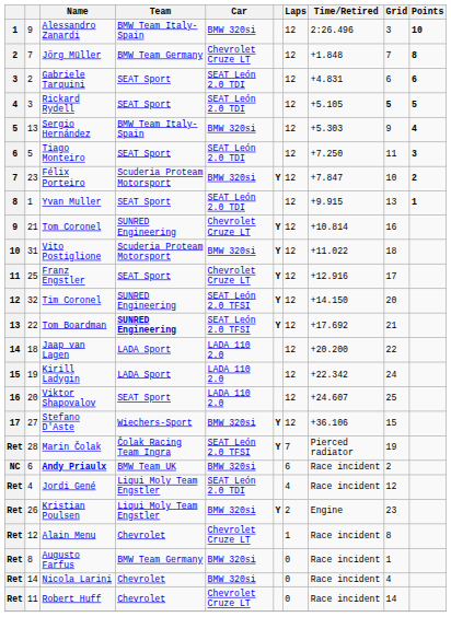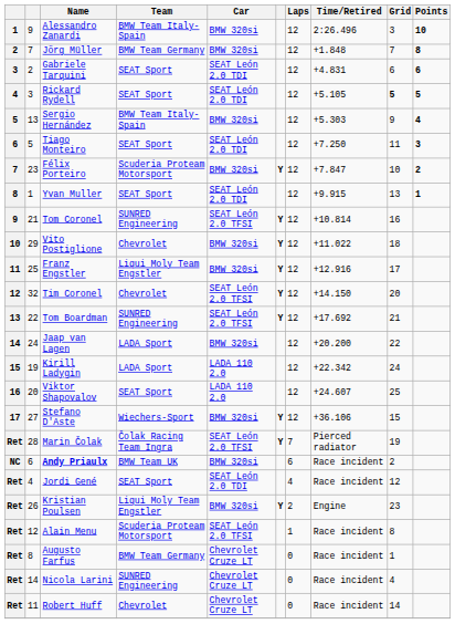Jörg Müller | Car: Chevrolet Cruze LT -> BMW 320si
Tom Coronel | Car: Chevrolet Cruze LT -> SEAT León 2.0 TFSI
Vito Postiglione | column 2: 31 -> 29
Vito Postiglione | Team: Scuderia Proteam Motorsport -> Chevrolet
Franz Engstler | Team: SEAT Sport -> Liqui Moly Team Engstler
Franz Engstler | Car: Chevrolet Cruze LT -> BMW 320si
Tim Coronel | Team: SUNRED Engineering -> Chevrolet
Tom Boardman | Team: bold -> normal
Jaap van Lagen | column 2: 18 -> 24
Jaap van Lagen | Car: LADA 110 2.0 -> BMW 320si
Jordi Gené | Team: Liqui Moly Team Engstler -> SEAT Sport
Alain Menu | Team: Chevrolet -> Scuderia Proteam Motorsport
Alain Menu | Car: Chevrolet Cruze LT -> SEAT León 2.0 TFSI
Augusto Farfus | Car: BMW 320si -> Chevrolet Cruze LT
Nicola Larini | Team: Chevrolet -> SUNRED Engineering
Nicola Larini | Car: BMW 320si -> Chevrolet Cruze LT
